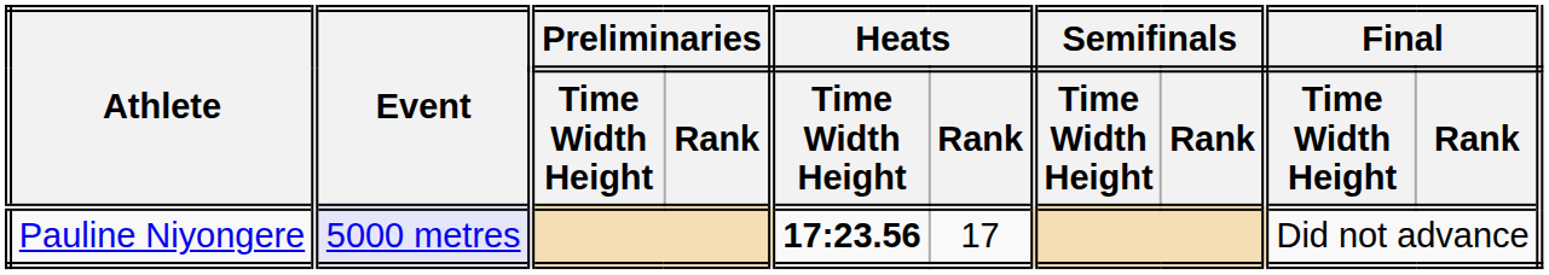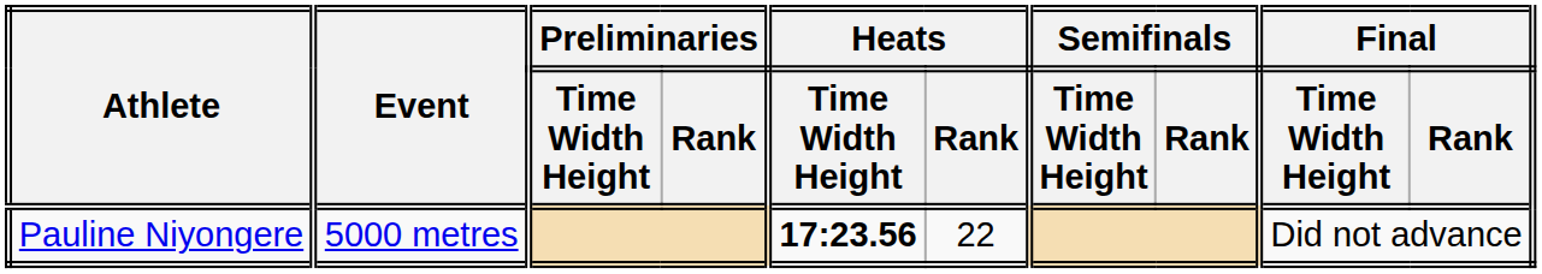Pauline Niyongere | Event: lavender background -> no background
Pauline Niyongere | Heats / Rank: 17 -> 22
